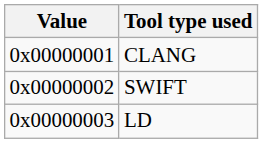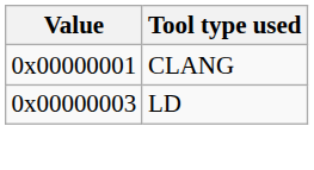- row: 0x00000002 | SWIFT
